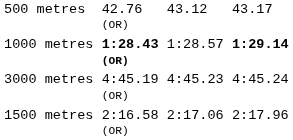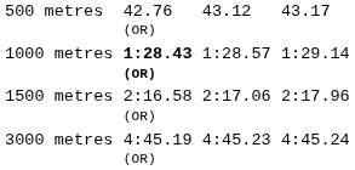1000 metres | column 7: bold -> normal
rows swapped: 1500 metres <-> 3000 metres
